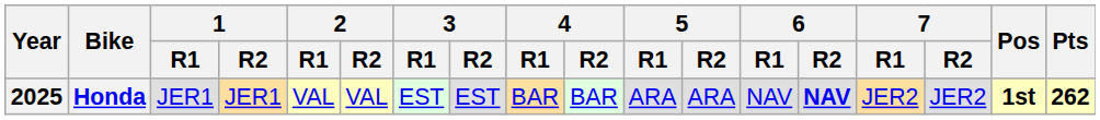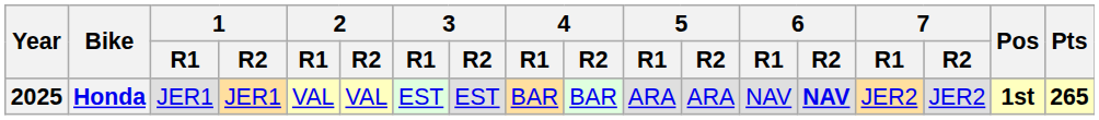Honda | Pts: 262 -> 265
